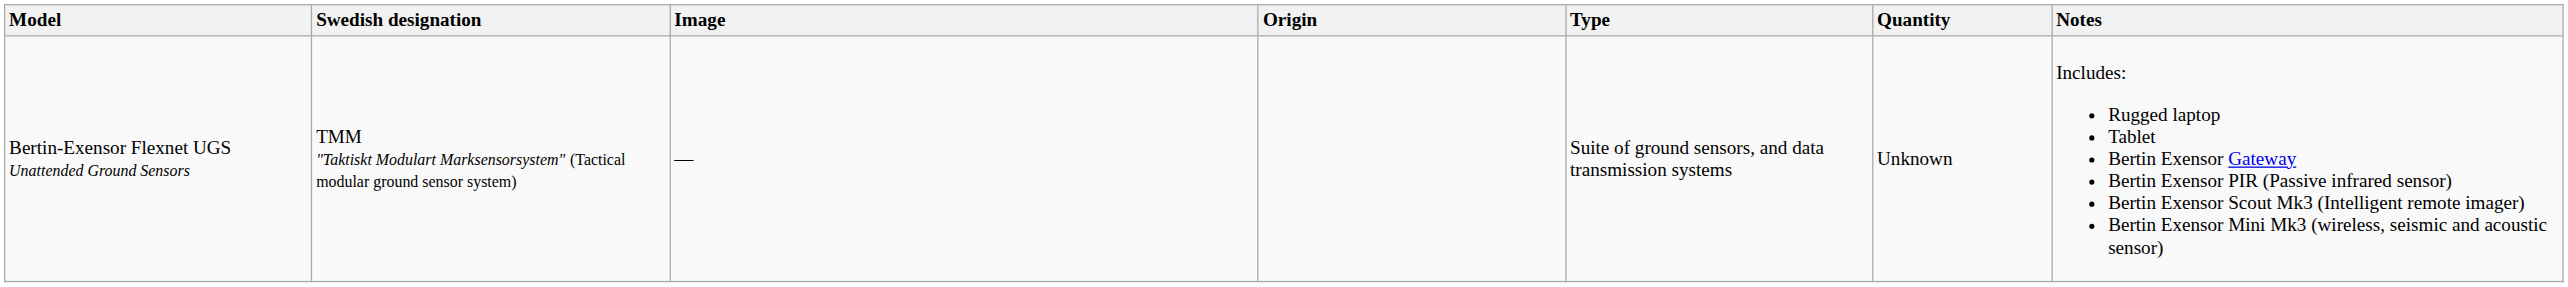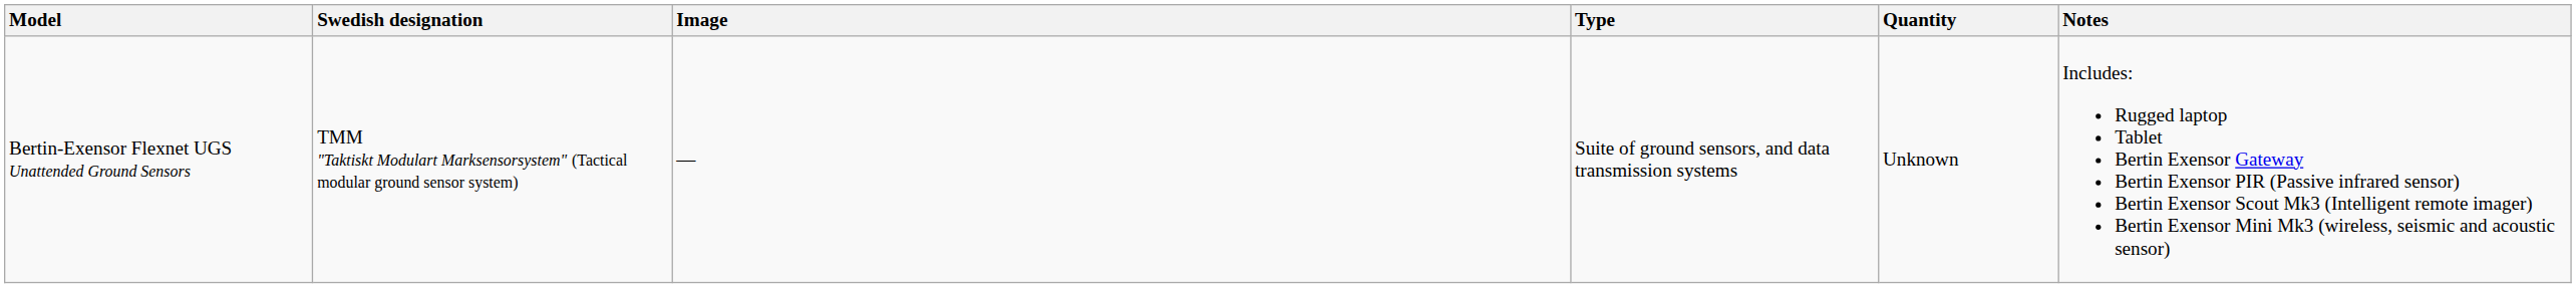- column: Origin
